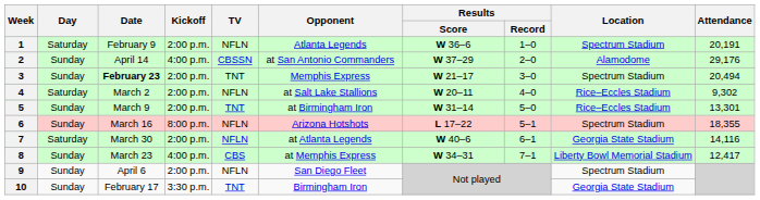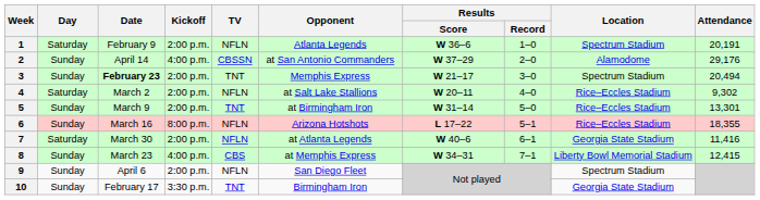6 | Location: Spectrum Stadium -> Rice–Eccles Stadium
7 | Attendance: 14,116 -> 11,416
8 | Attendance: 12,417 -> 12,415
